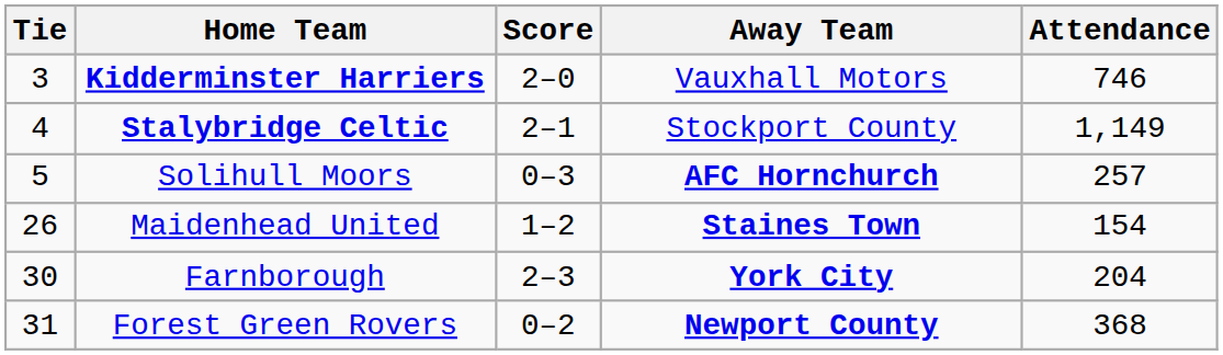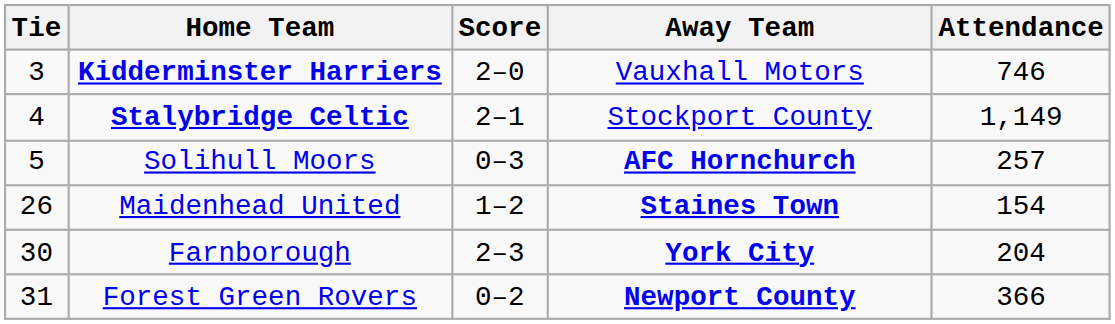Forest Green Rovers | Attendance: 368 -> 366
